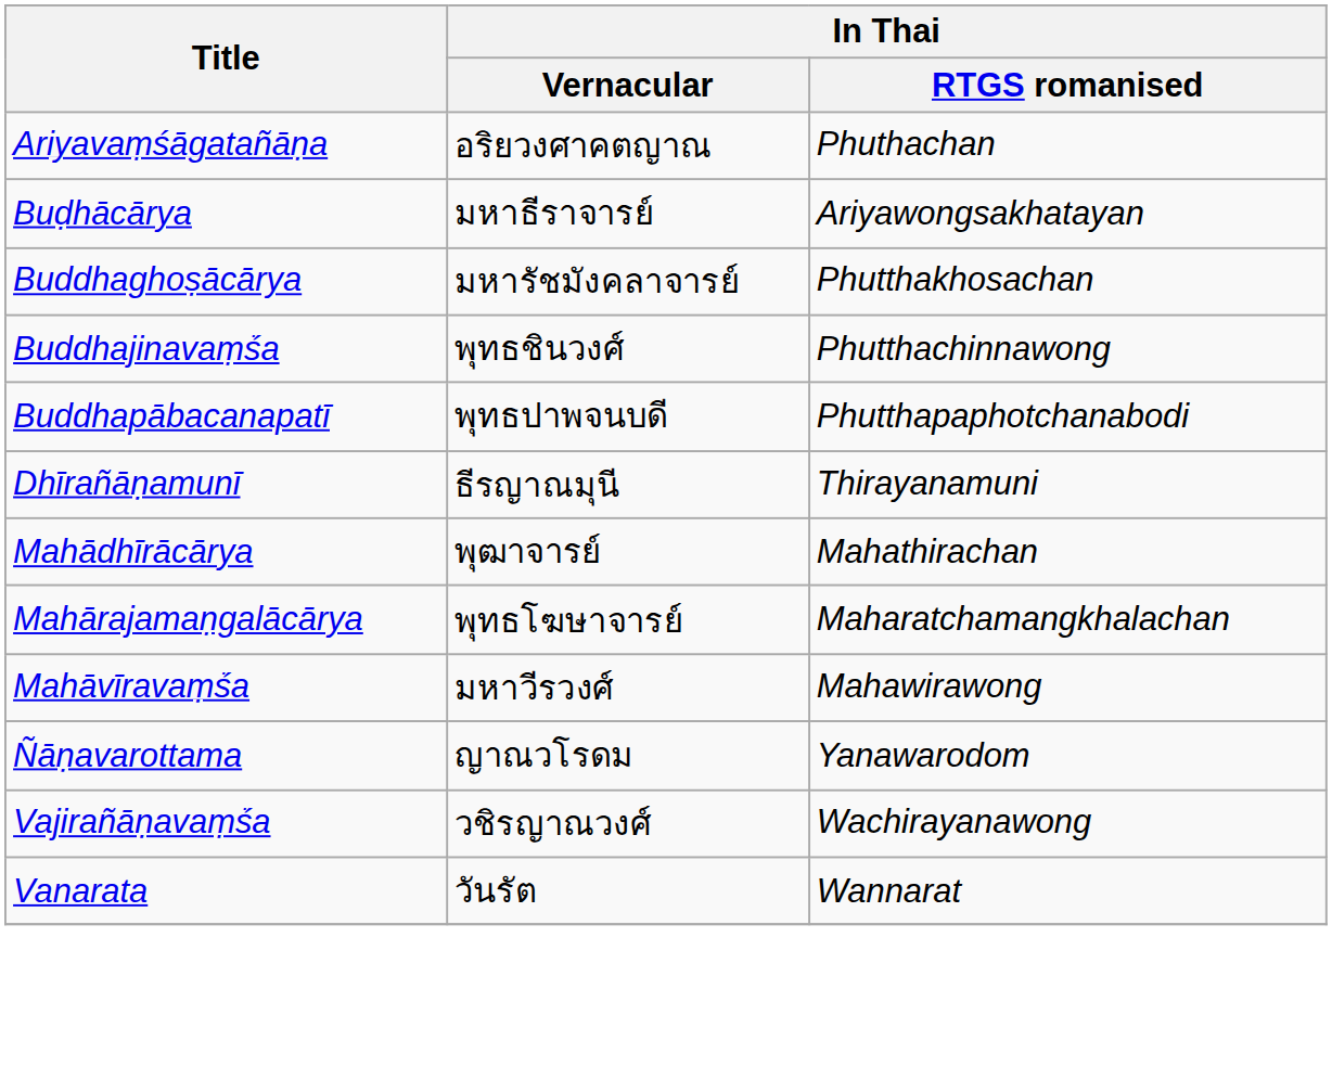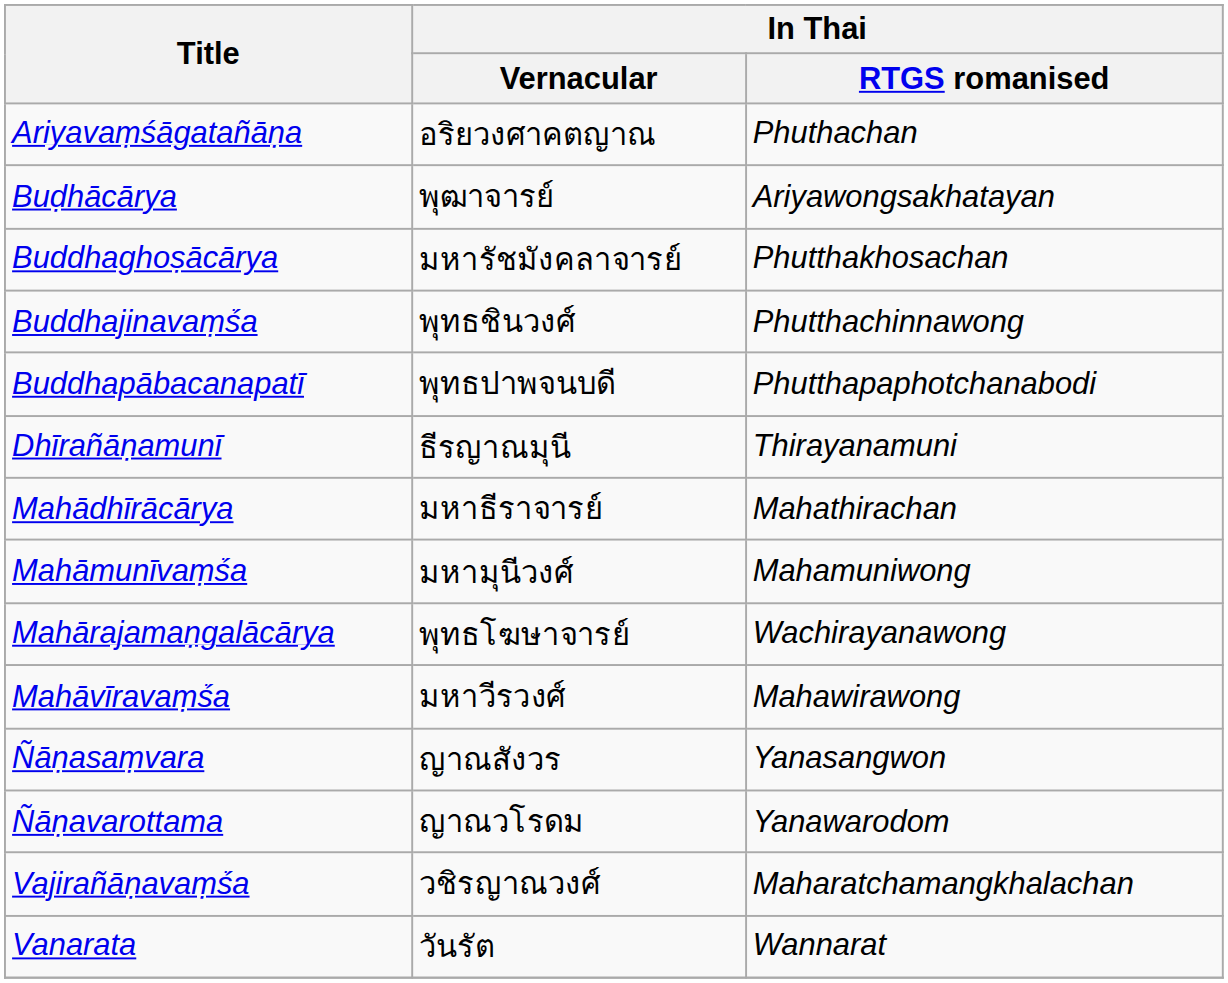Buḍhācārya | In Thai / Vernacular: มหาธีราจารย์ -> พุฒาจารย์
Mahādhīrācārya | In Thai / Vernacular: พุฒาจารย์ -> มหาธีราจารย์
+ row: Mahāmunīvaṃṥa | มหามุนีวงศ์ | Mahamuniwong
Mahārajamaṇgalācārya | In Thai / RTGS romanised: Maharatchamangkhalachan -> Wachirayanawong
+ row: Ñāṇasaṃvara | ญาณสังวร | Yanasangwon
Vajirañāṇavaṃṥa | In Thai / RTGS romanised: Wachirayanawong -> Maharatchamangkhalachan
